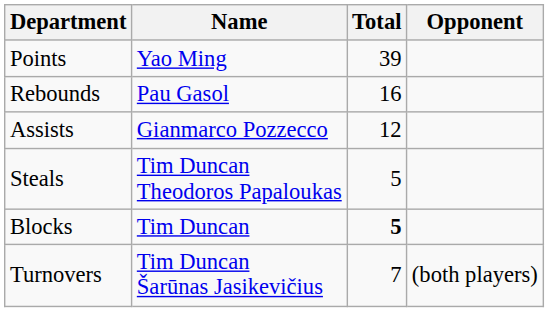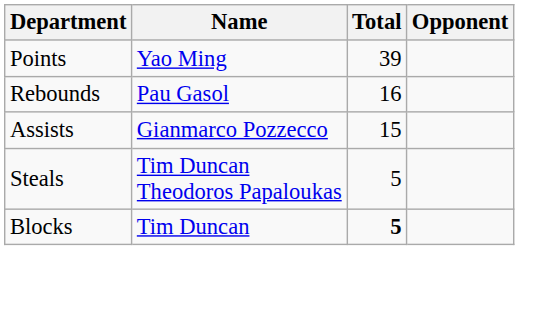Assists | Total: 12 -> 15
- row: Turnovers | Tim Duncan Šarūnas Jasikevičius | 7 | (both players)
